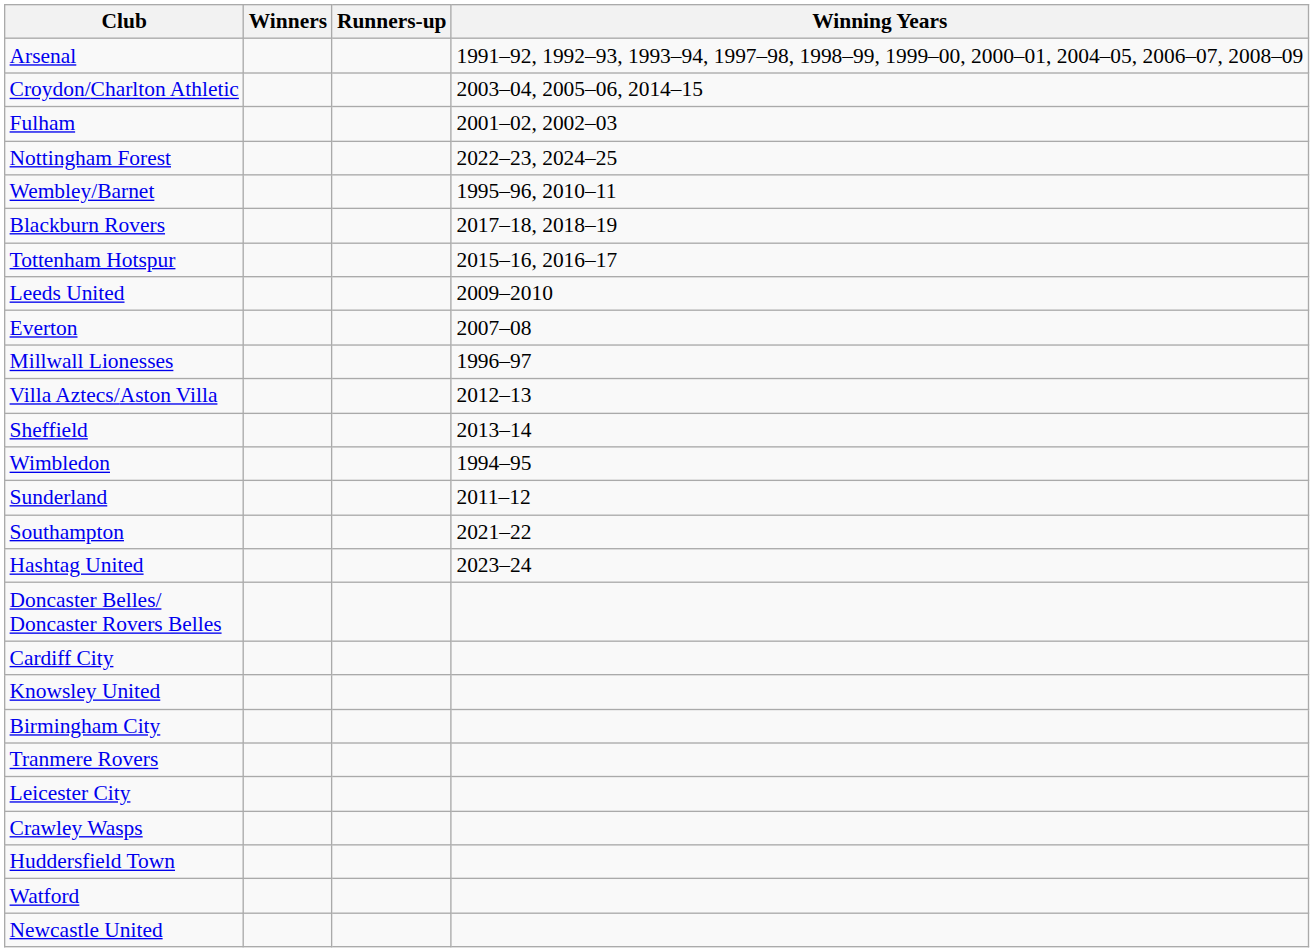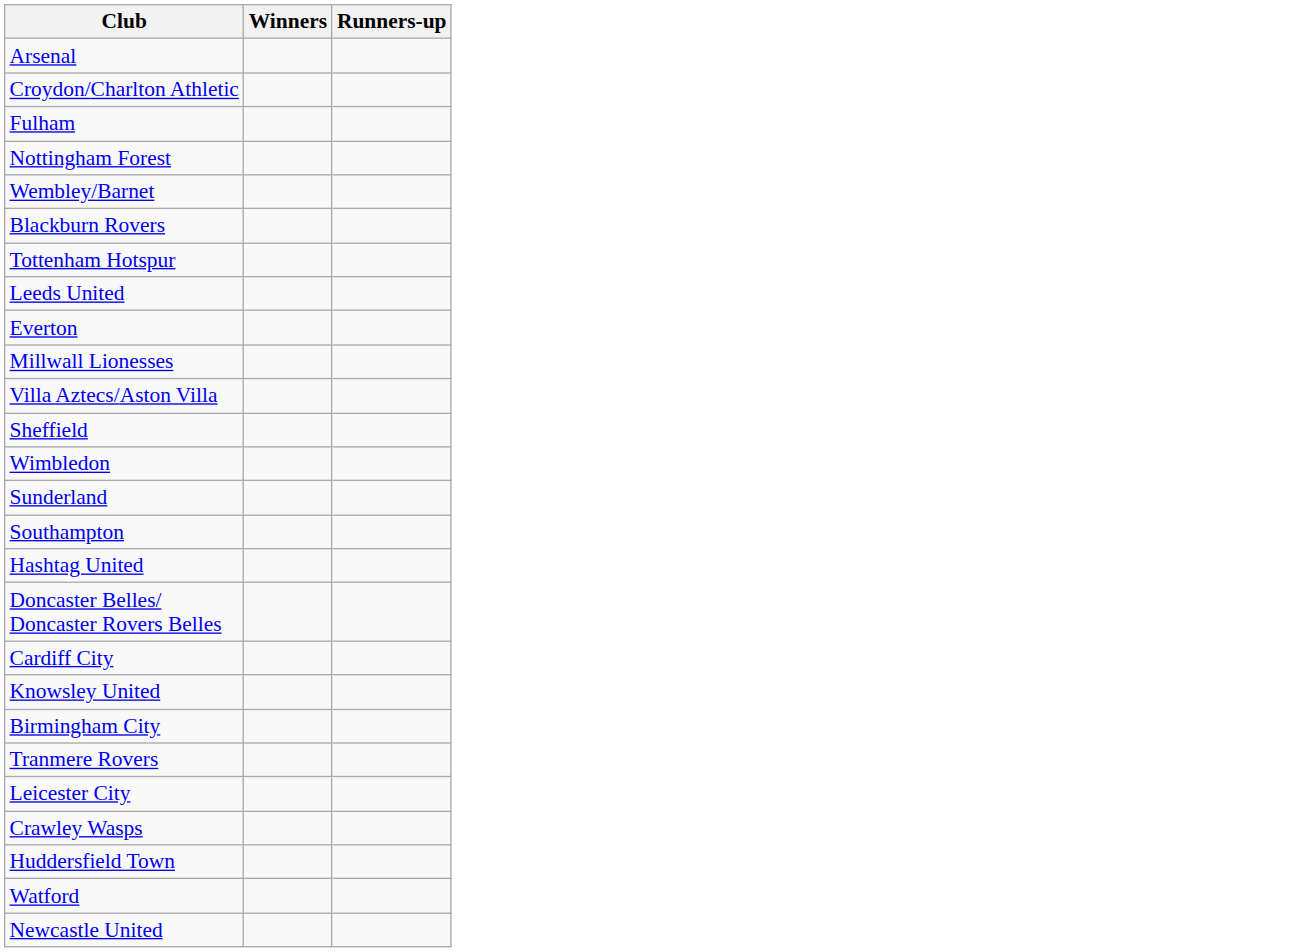- column: Winning Years | 1991–92, 1992–93, 1993–94, 1997–98, 1998–99, 1999–00, 2000–01, 2004–05, 2006–07, 2008–09 | 2003–04, 2005–06, 2014–15 | 2001–02, 2002–03 | 2022–23, 2024–25 | 1995–96, 2010–11 | 2017–18, 2018–19 | 2015–16, 2016–17 | 2009–2010 | 2007–08 | 1996–97 | 2012–13 | 2013–14 | 1994–95 | 2011–12 | 2021–22 | 2023–24
